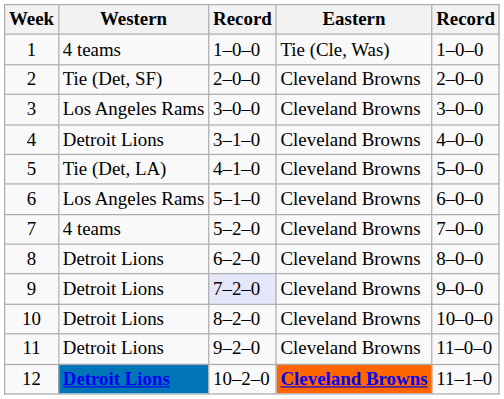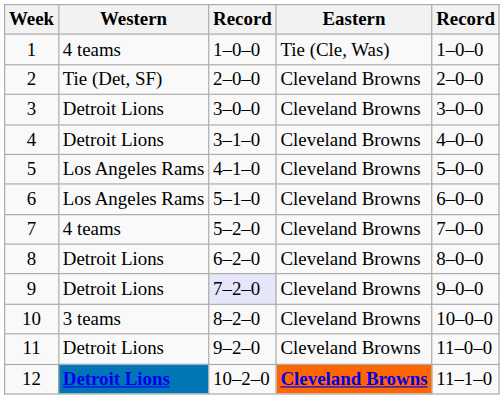3 | Western: Los Angeles Rams -> Detroit Lions
5 | Western: Tie (Det, LA) -> Los Angeles Rams
10 | Western: Detroit Lions -> 3 teams
